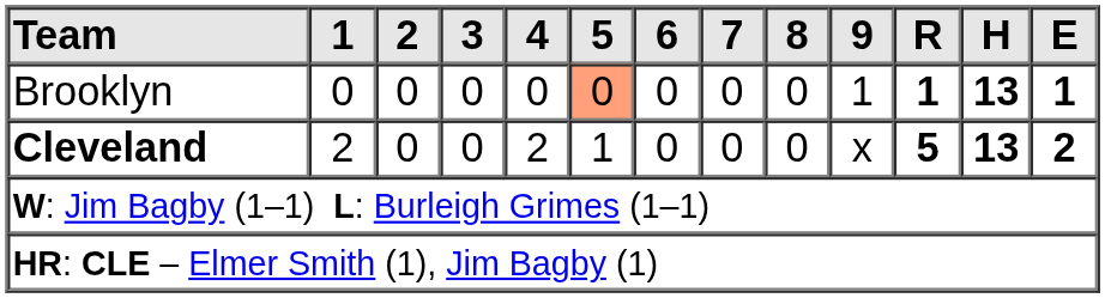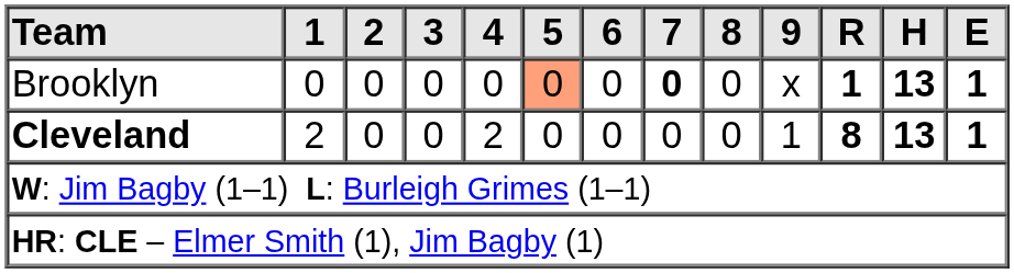Brooklyn | 7: normal -> bold
Brooklyn | 9: 1 -> x
Cleveland | 5: 1 -> 0
Cleveland | 9: x -> 1
Cleveland | R: 5 -> 8
Cleveland | E: 2 -> 1
